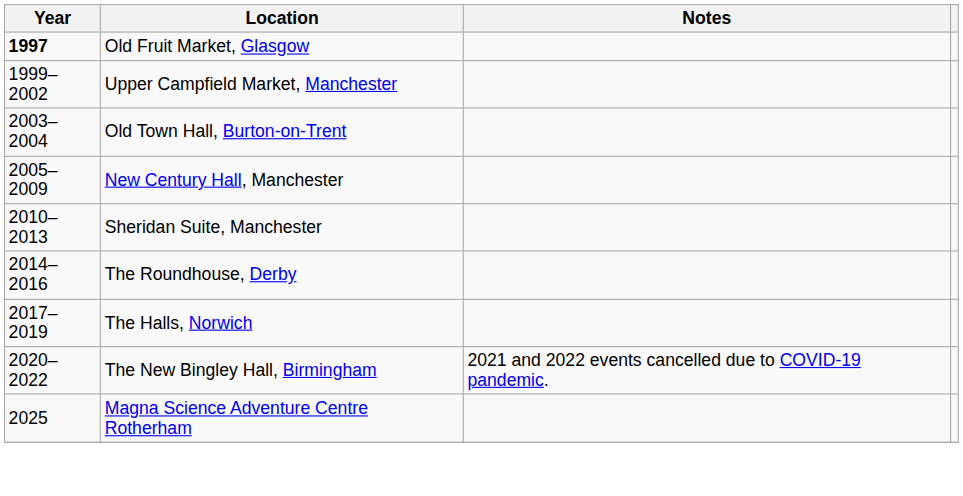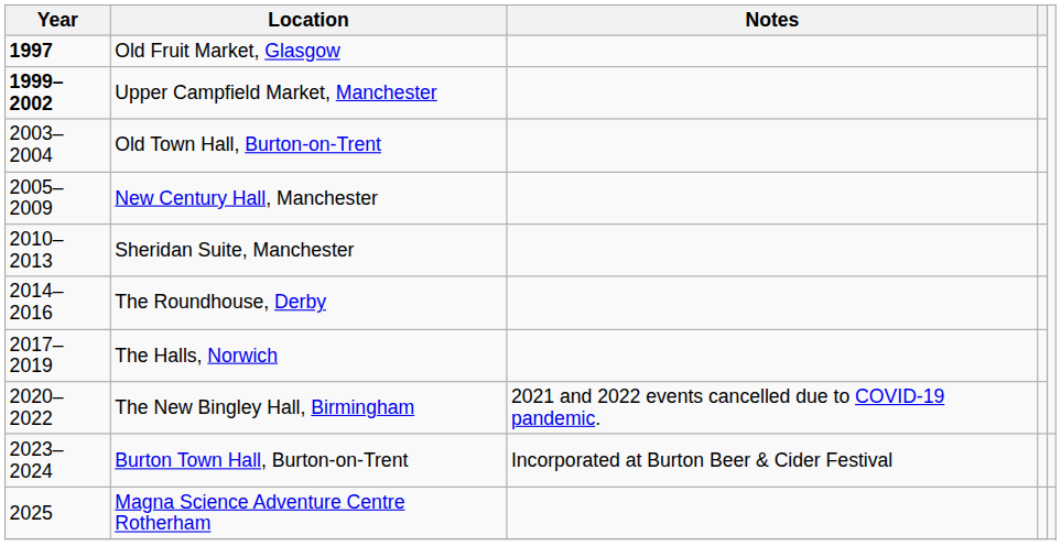Upper Campfield Market, Manchester | Year: normal -> bold
+ row: 2023–2024 | Burton Town Hall, Burton-on-Trent | Incorporated at Burton Beer & Cider Festival
